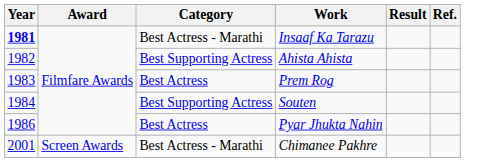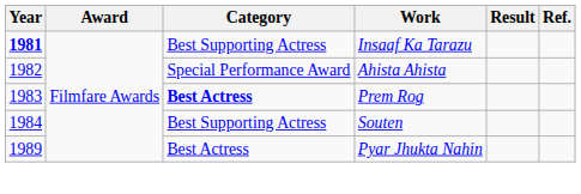Insaaf Ka Tarazu | Category: Best Actress - Marathi -> Best Supporting Actress
Ahista Ahista | Category: Best Supporting Actress -> Special Performance Award
Prem Rog | Category: normal -> bold
Pyar Jhukta Nahin | Year: 1986 -> 1989
- row: 2001 | Screen Awards | Best Actress - Marathi | Chimanee Pakhre
